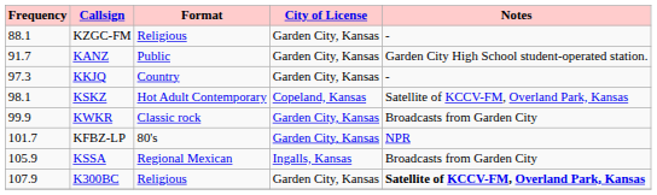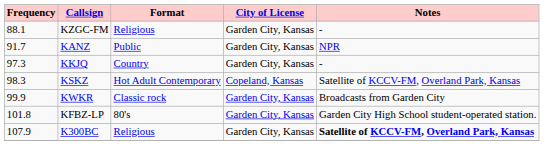KANZ | Notes: Garden City High School student-operated station. -> NPR
KSKZ | Frequency: 98.1 -> 98.3
KFBZ-LP | Frequency: 101.7 -> 101.8
KFBZ-LP | Notes: NPR -> Garden City High School student-operated station.
- row: 105.9 | KSSA | Regional Mexican | Ingalls, Kansas | Broadcasts from Garden City
